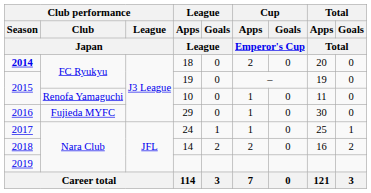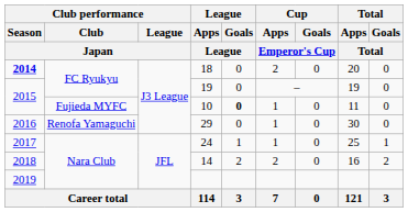10 | Club performance / Club / Japan: Renofa Yamaguchi -> Fujieda MYFC
10 | League / Goals / League: normal -> bold
29 | Club performance / Club / Japan: Fujieda MYFC -> Renofa Yamaguchi
